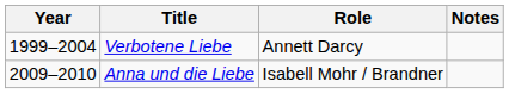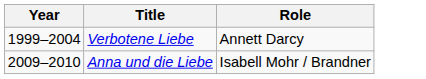- column: Notes
